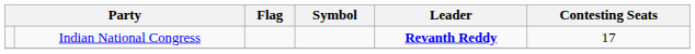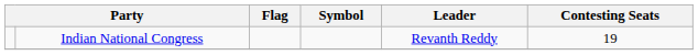Indian National Congress | Leader: bold -> normal
Indian National Congress | Contesting Seats: 17 -> 19
